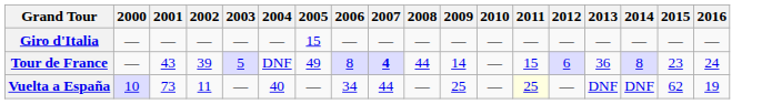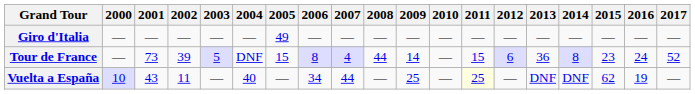+ column: 2017 | — | 52 | —
Giro d'Italia | 2005: 15 -> 49
Tour de France | 2001: 43 -> 73
Tour de France | 2005: 49 -> 15
Tour de France | 2007: bold -> normal
Vuelta a España | 2001: 73 -> 43
